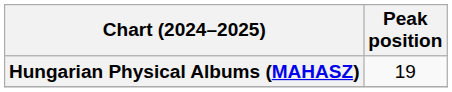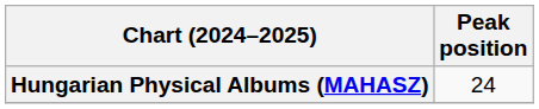Hungarian Physical Albums (MAHASZ) | Peak position: 19 -> 24
